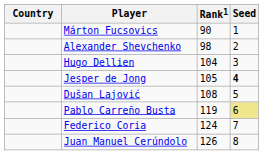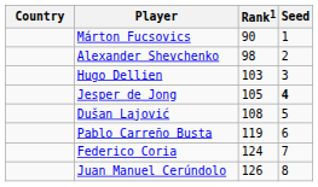Hugo Dellien | Rank1: 104 -> 103
Pablo Carreño Busta | Seed: khaki background -> no background
